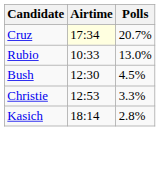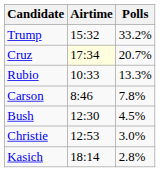+ row: Trump | 15:32 | 33.2%
Rubio | Polls: 13.0% -> 13.3%
+ row: Carson | 8:46 | 7.8%
Christie | Polls: 3.3% -> 3.0%
